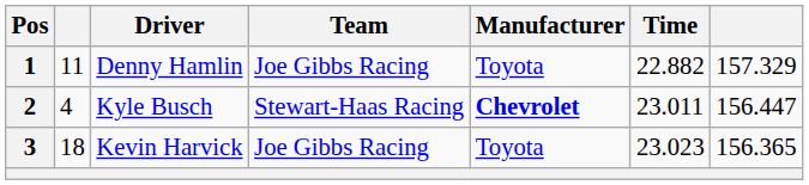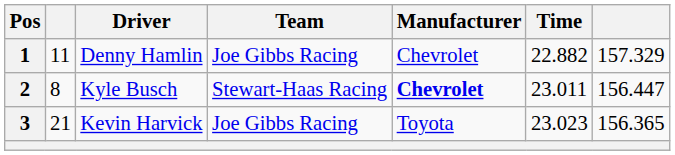1 | Manufacturer: Toyota -> Chevrolet
2 | column 2: 4 -> 8
3 | column 2: 18 -> 21
